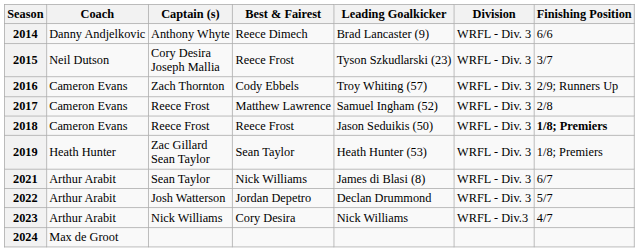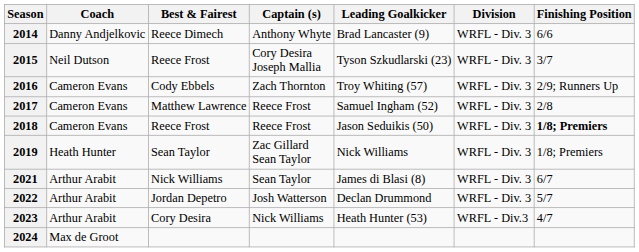columns swapped: Captain (s) <-> Best & Fairest
2019 | Leading Goalkicker: Heath Hunter (53) -> Nick Williams
2023 | Leading Goalkicker: Nick Williams -> Heath Hunter (53)
